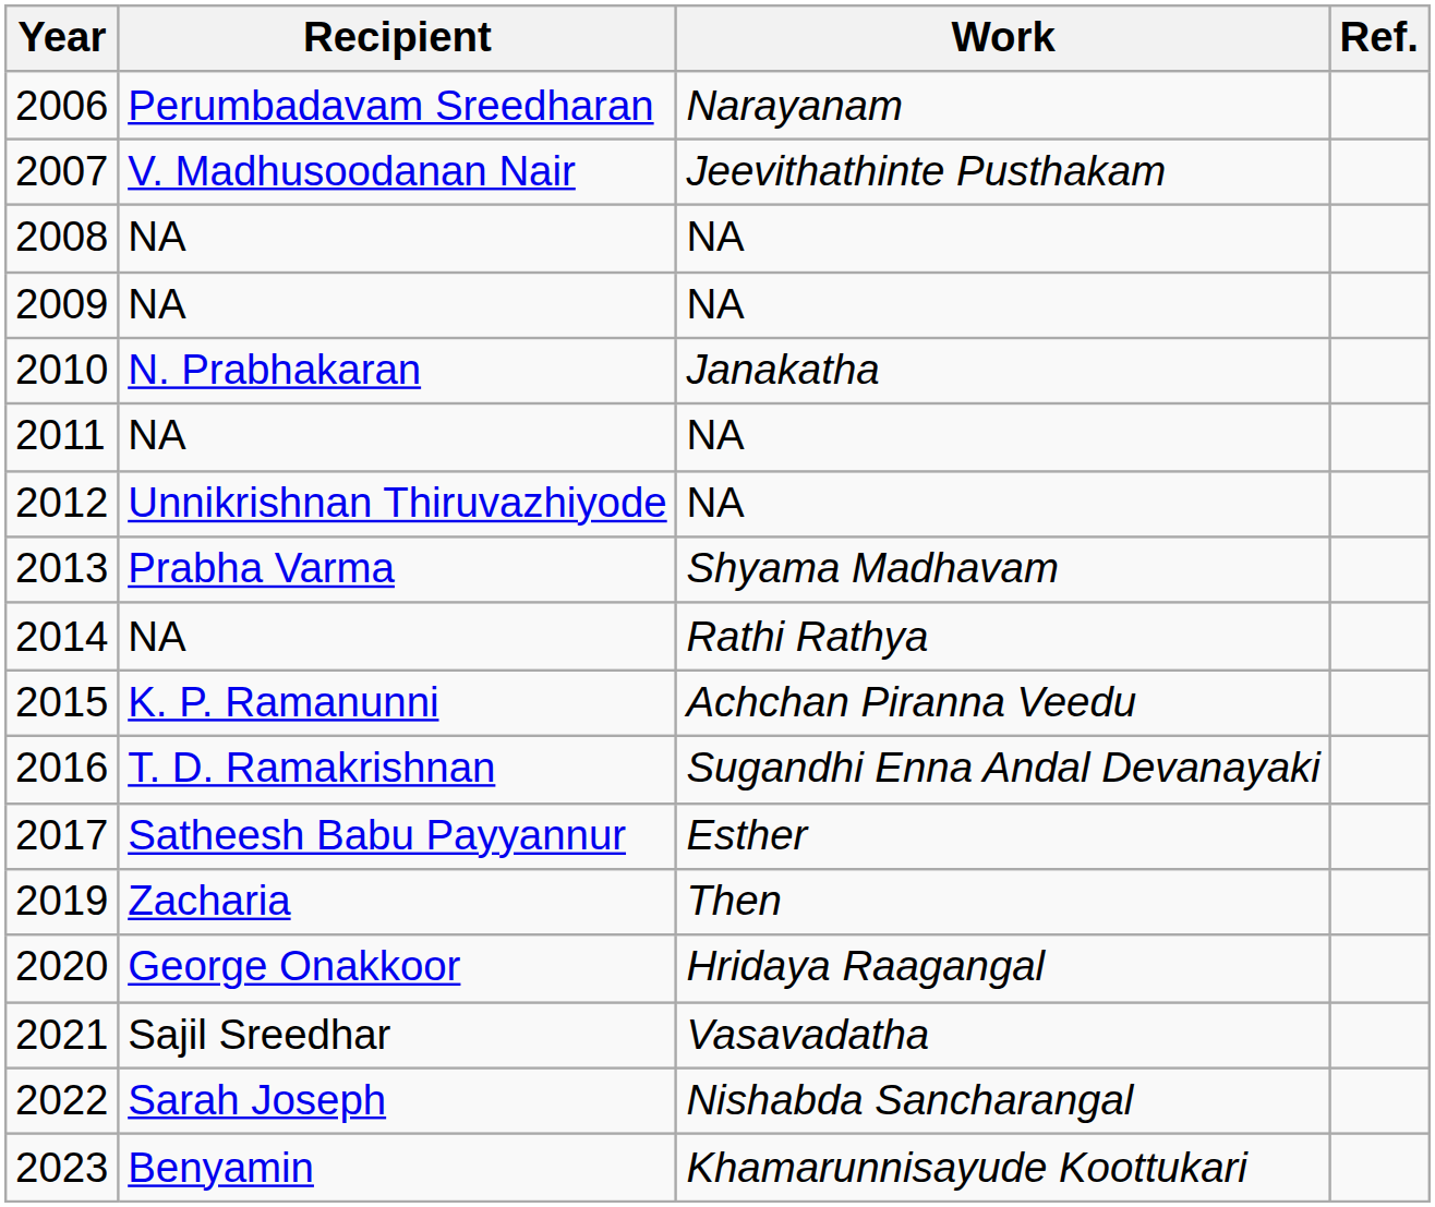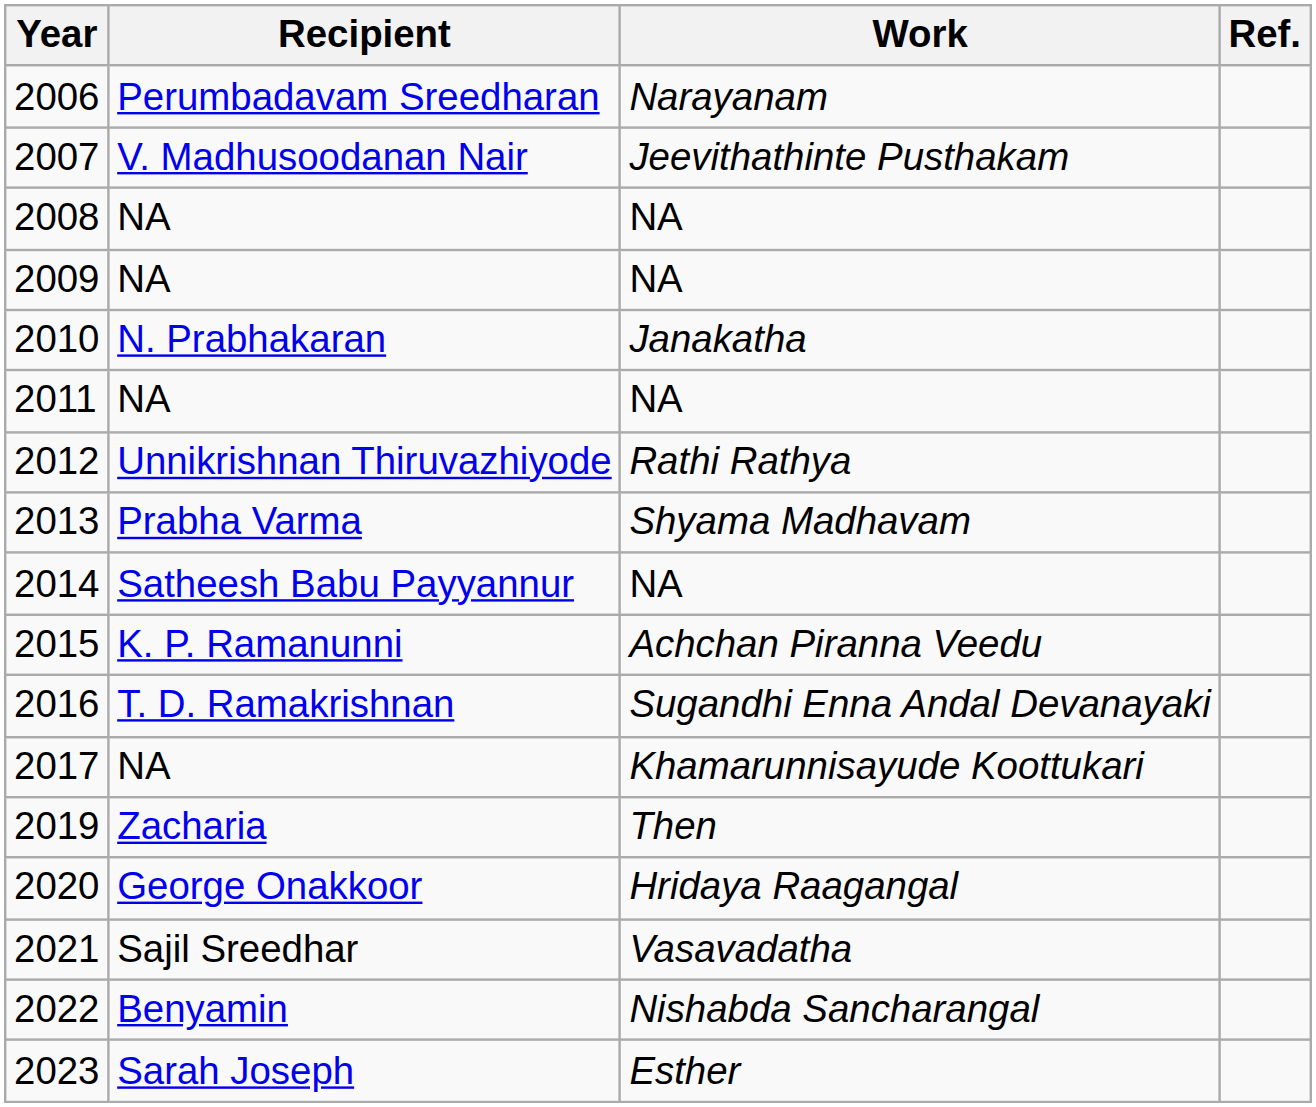2012 | Work: NA -> Rathi Rathya
2014 | Recipient: NA -> Satheesh Babu Payyannur
2014 | Work: Rathi Rathya -> NA
2017 | Recipient: Satheesh Babu Payyannur -> NA
2017 | Work: Esther -> Khamarunnisayude Koottukari
2022 | Recipient: Sarah Joseph -> Benyamin
2023 | Recipient: Benyamin -> Sarah Joseph
2023 | Work: Khamarunnisayude Koottukari -> Esther
